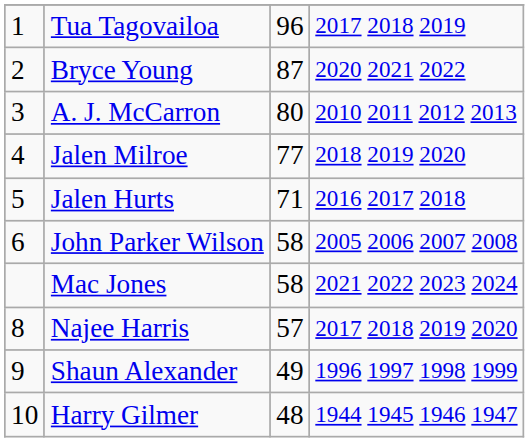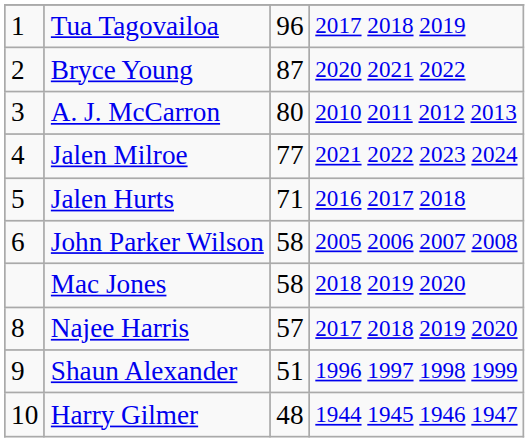Jalen Milroe | column 4: 2018 2019 2020 -> 2021 2022 2023 2024
Mac Jones | column 4: 2021 2022 2023 2024 -> 2018 2019 2020
Shaun Alexander | column 3: 49 -> 51
